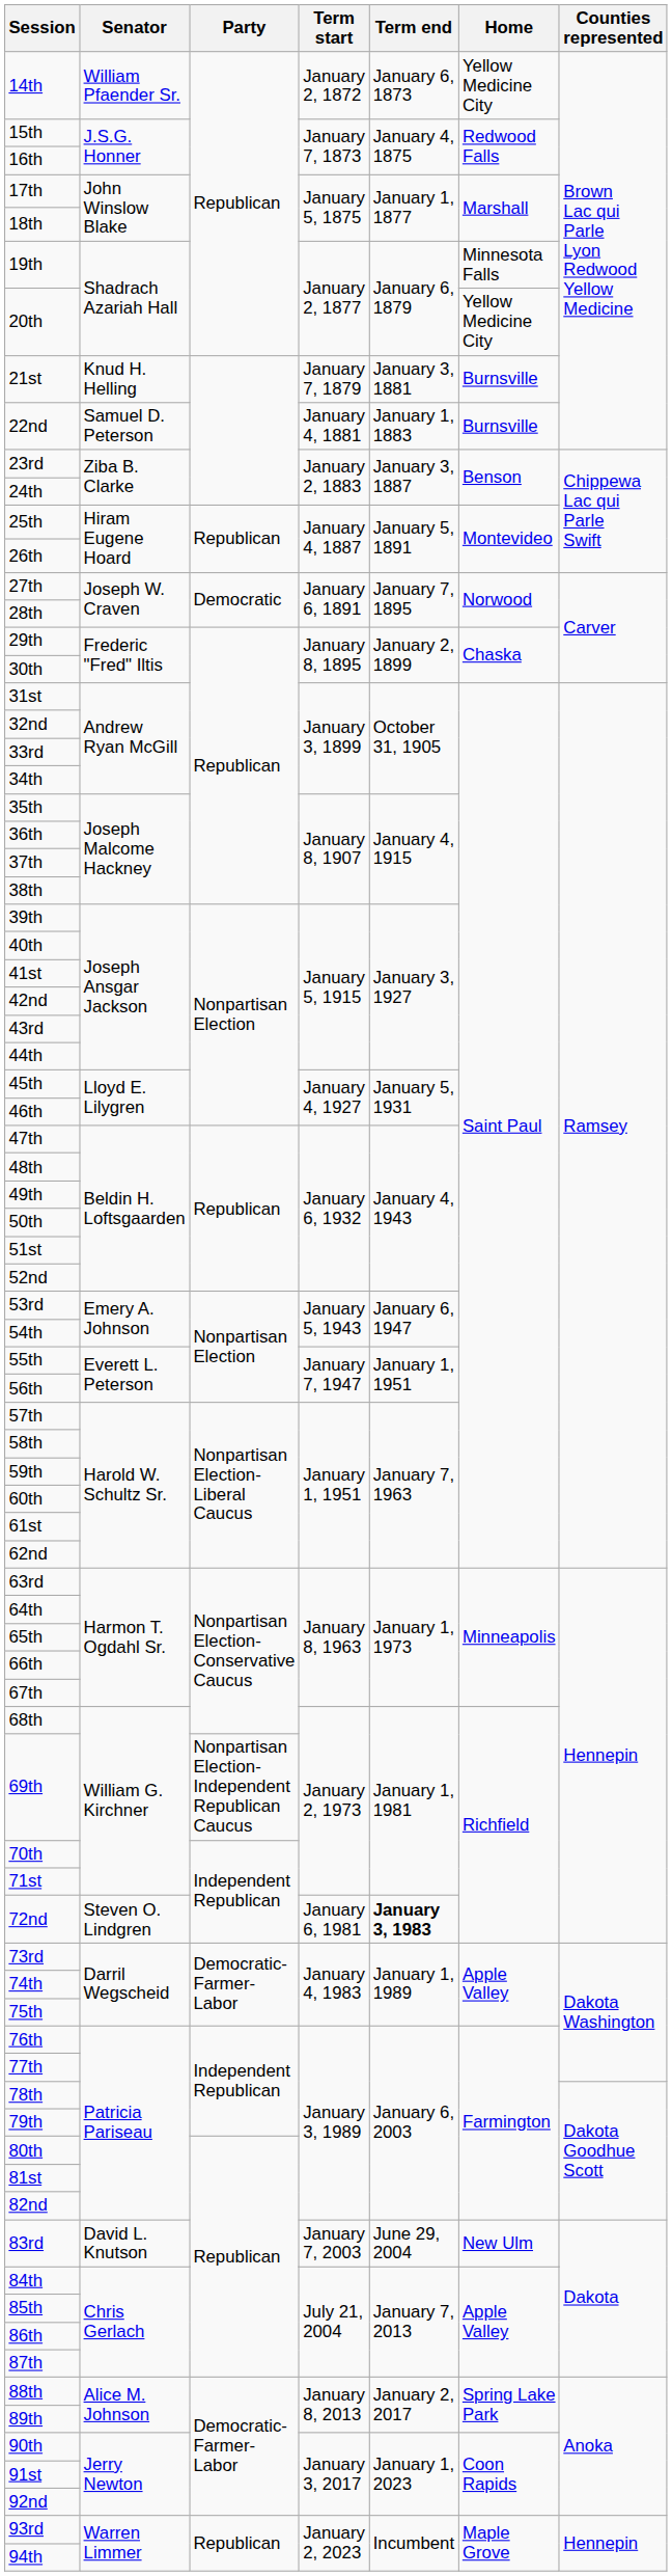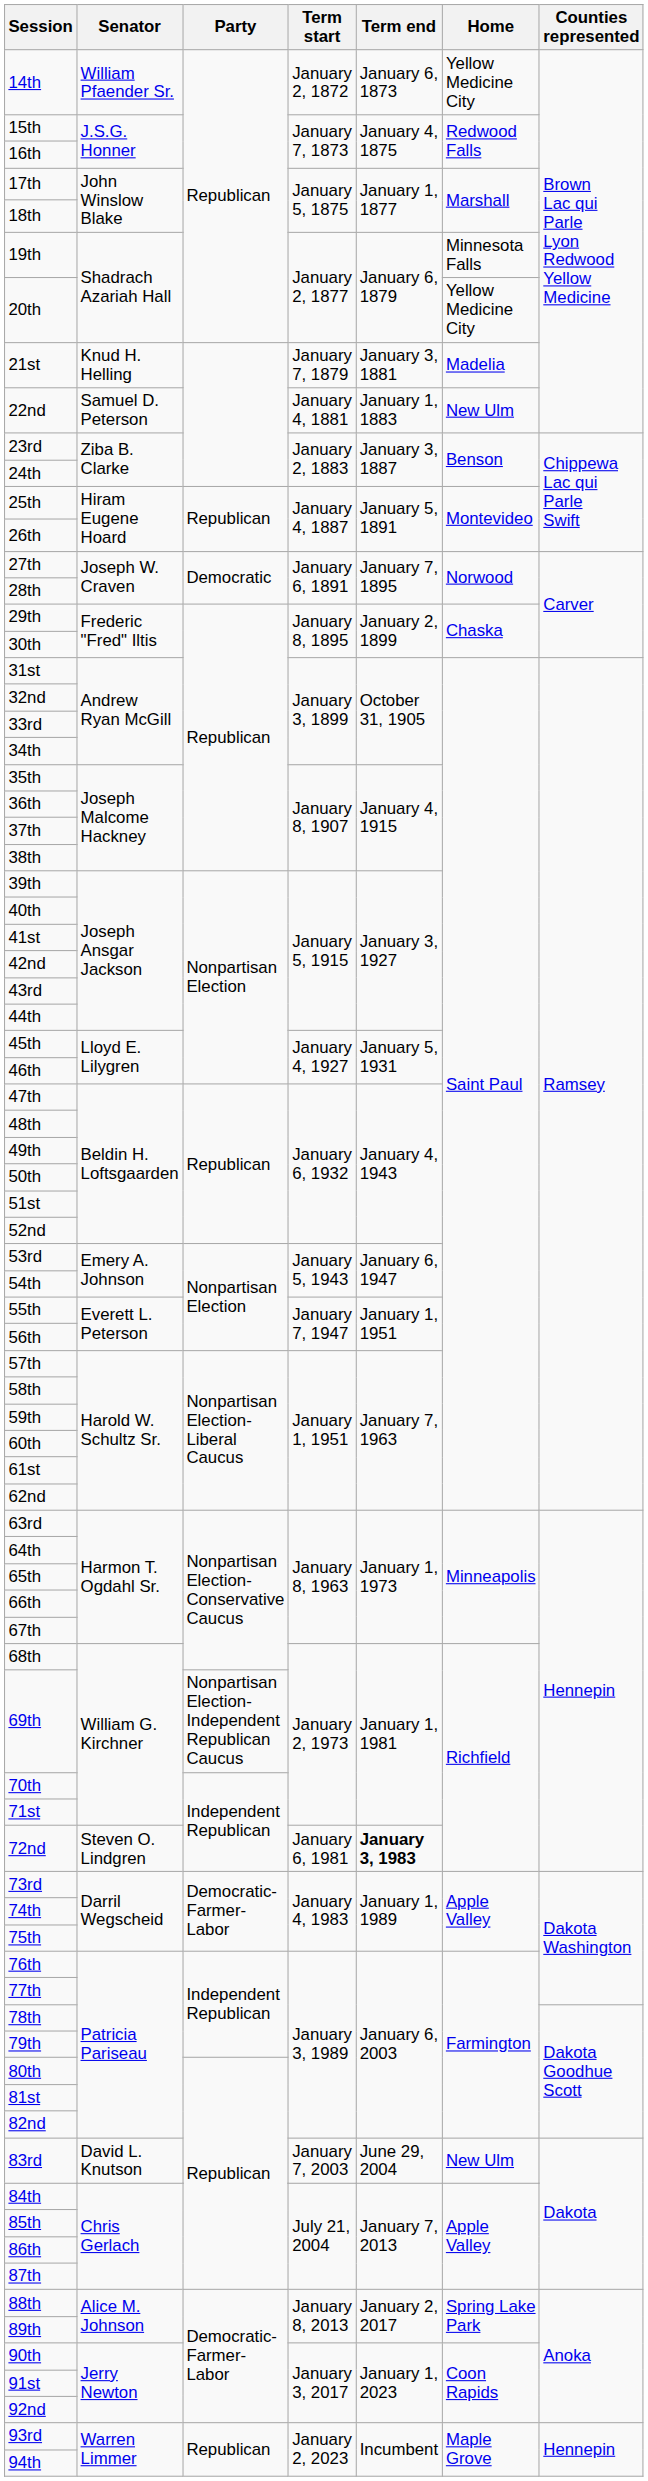21st | Home: Burnsville -> Madelia
22nd | Home: Burnsville -> New Ulm
